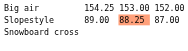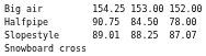+ row: Halfpipe | 90.75 | 84.50 | 78.00
Slopestyle | column 3: 89.00 -> 89.01
Slopestyle | column 5: lightsalmon background -> no background
Slopestyle | column 7: 87.00 -> 87.07
